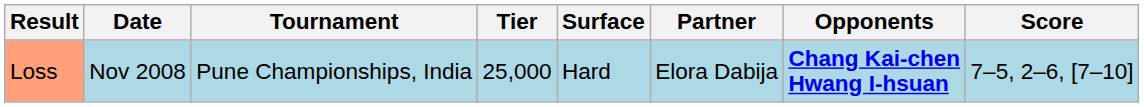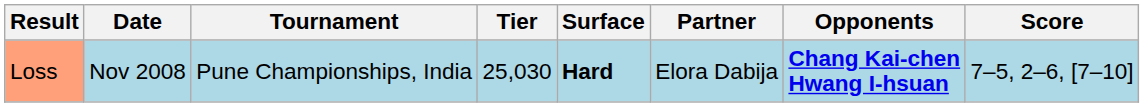Loss | Tier: 25,000 -> 25,030
Loss | Surface: normal -> bold
